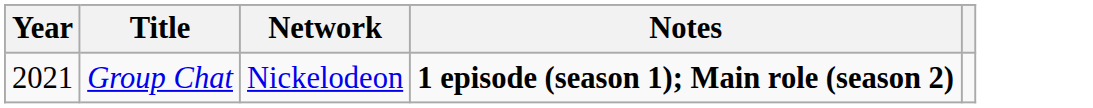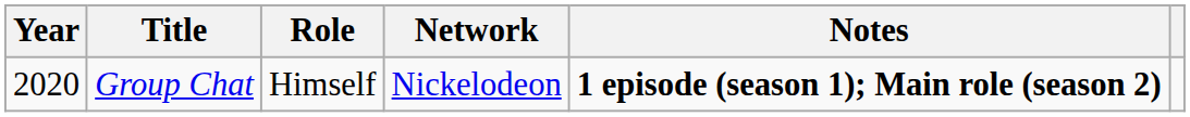+ column: Role | Himself
Group Chat | Year: 2021 -> 2020
